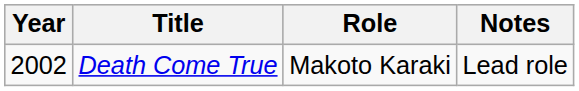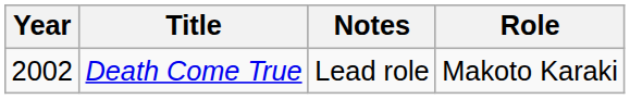columns swapped: Role <-> Notes
